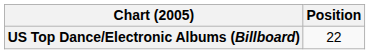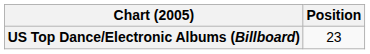US Top Dance/Electronic Albums (Billboard) | Position: 22 -> 23
